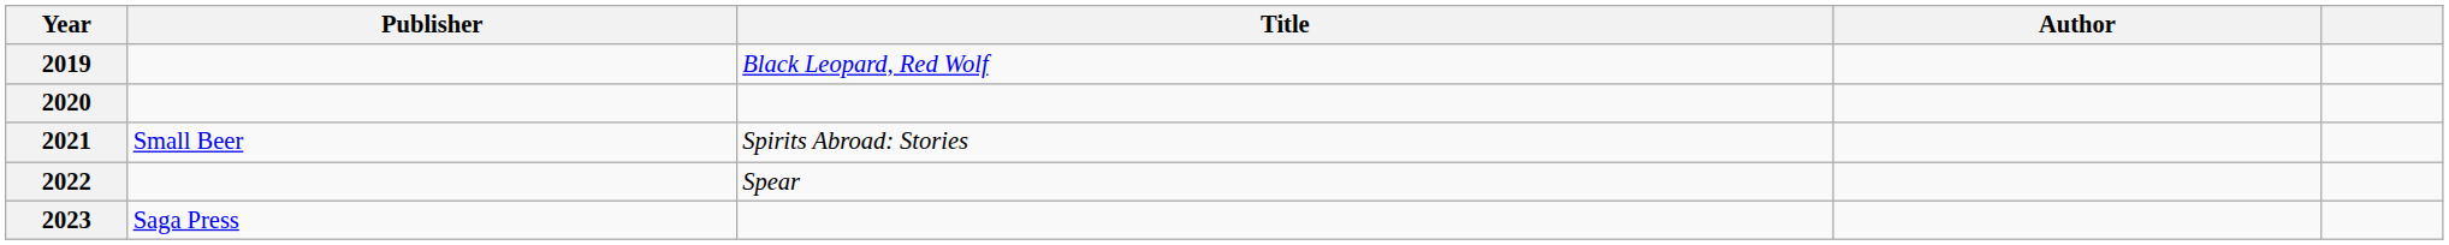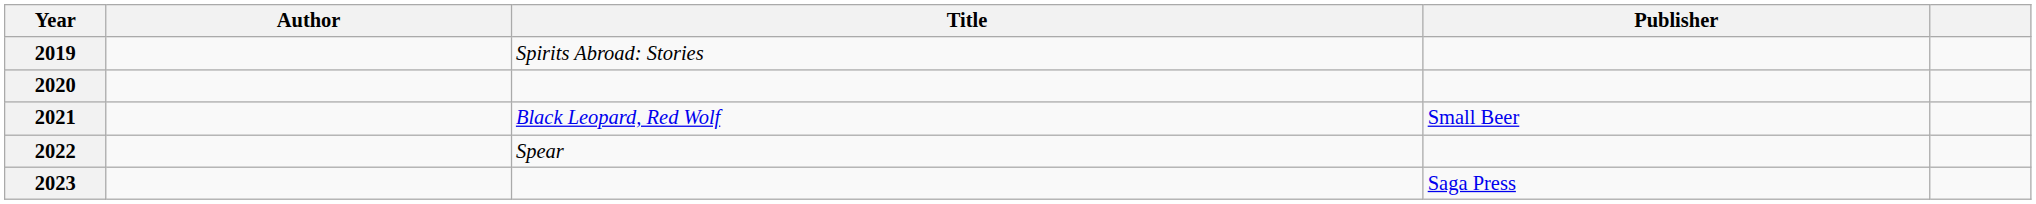columns swapped: Author <-> Publisher
2019 | Title: Black Leopard, Red Wolf -> Spirits Abroad: Stories
2021 | Title: Spirits Abroad: Stories -> Black Leopard, Red Wolf
